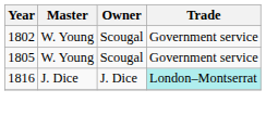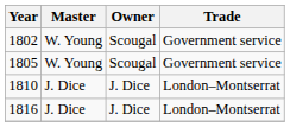+ row: 1810 | J. Dice | J. Dice | London–Montserrat
1816 | Trade: paleturquoise background -> no background
